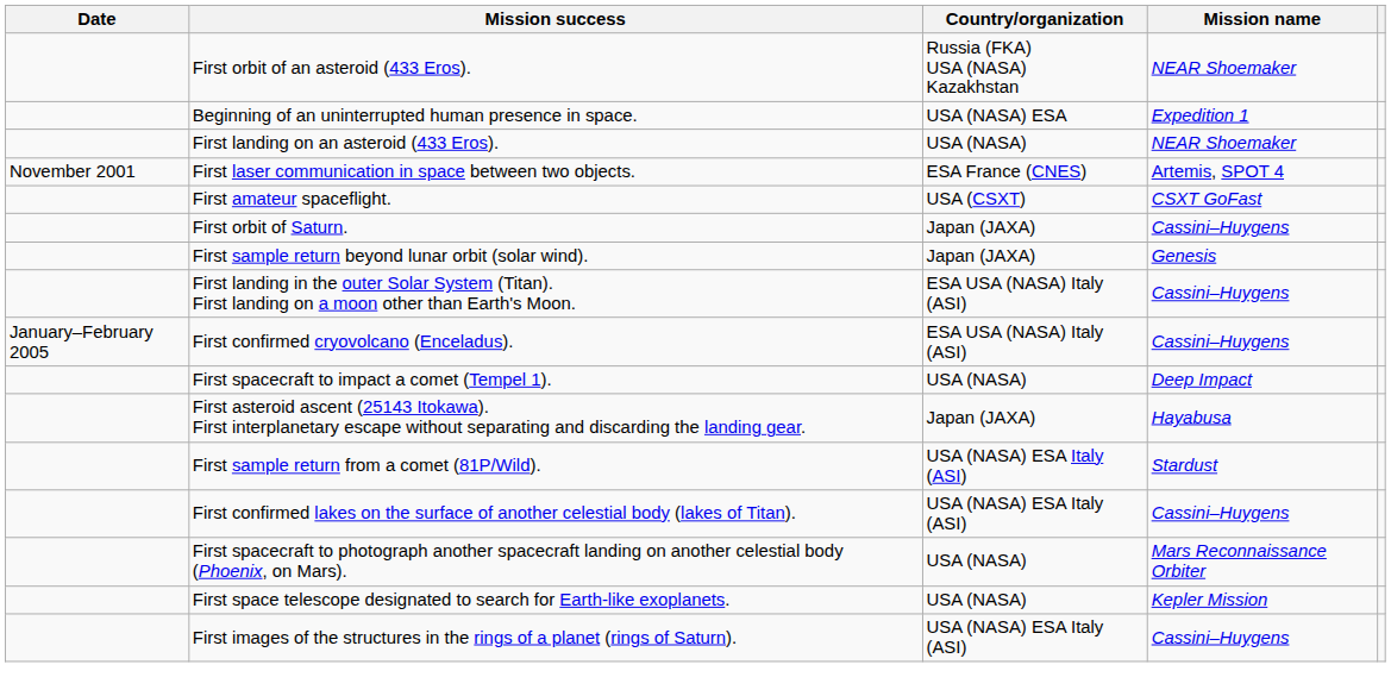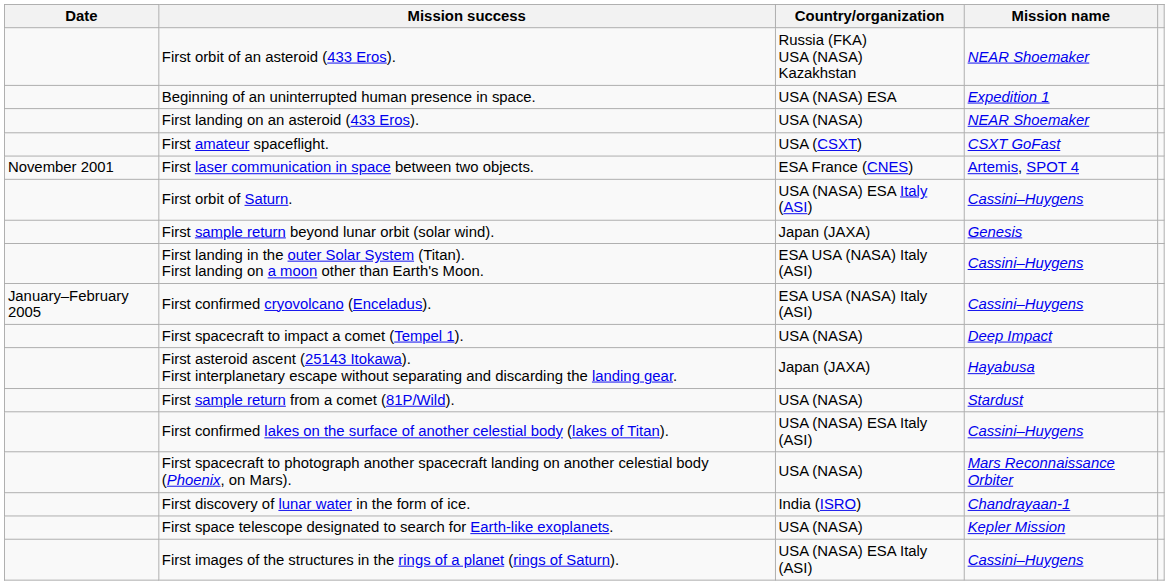rows swapped: First laser communication in space between two objects. <-> First amateur spaceflight.
First orbit of Saturn. | Country/organization: Japan (JAXA) -> USA (NASA) ESA Italy (ASI)
First sample return from a comet (81P/Wild). | Country/organization: USA (NASA) ESA Italy (ASI) -> USA (NASA)
+ row: First discovery of lunar water in the form of ice. | India (ISRO) | Chandrayaan-1
